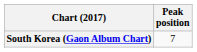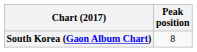South Korea (Gaon Album Chart) | Peak position: 7 -> 8
